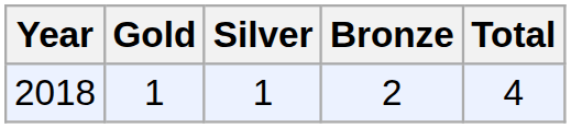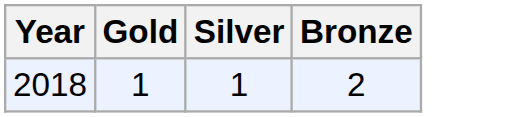- column: Total | 4
